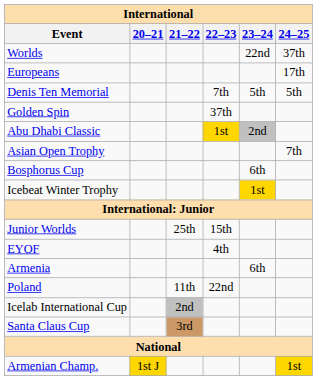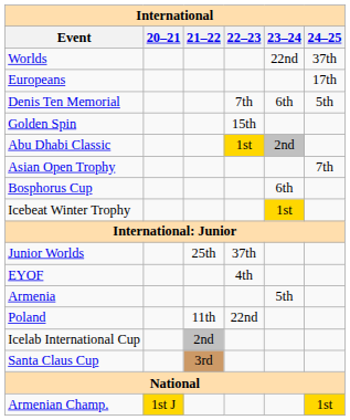Denis Ten Memorial | 23–24: 5th -> 6th
Golden Spin | 22–23: 37th -> 15th
Junior Worlds | 22–23: 15th -> 37th
Armenia | 23–24: 6th -> 5th
